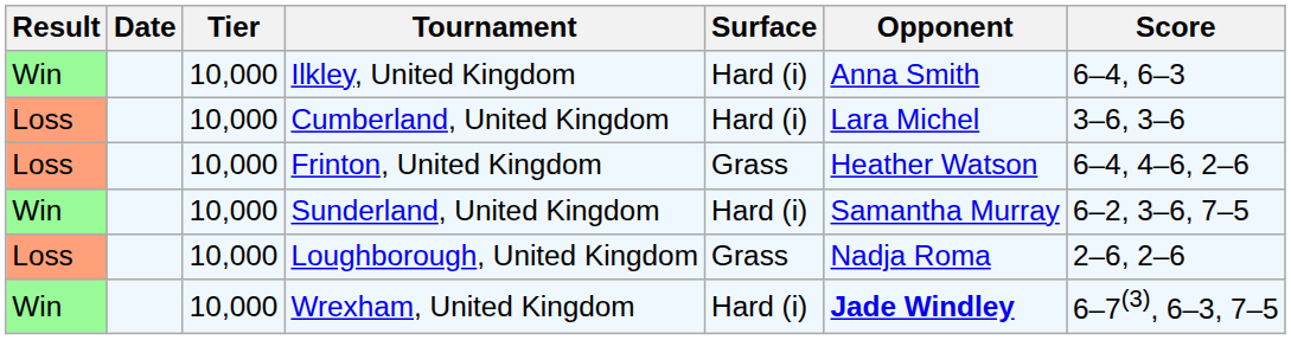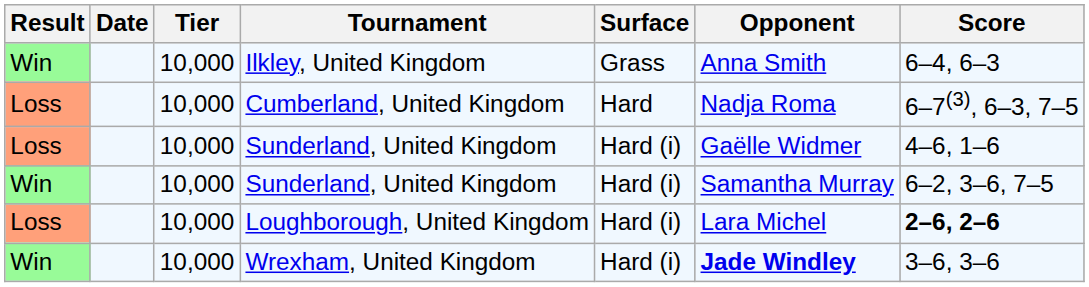Ilkley, United Kingdom | Surface: Hard (i) -> Grass
Cumberland, United Kingdom | Surface: Hard (i) -> Hard
Cumberland, United Kingdom | Opponent: Lara Michel -> Nadja Roma
Cumberland, United Kingdom | Score: 3–6, 3–6 -> 6–7(3), 6–3, 7–5
+ row: Loss | 10,000 | Sunderland, United Kingdom | Hard (i) | Gaëlle Widmer | 4–6, 1–6
- row: Loss | 10,000 | Frinton, United Kingdom | Grass | Heather Watson | 6–4, 4–6, 2–6
Loughborough, United Kingdom | Surface: Grass -> Hard (i)
Loughborough, United Kingdom | Opponent: Nadja Roma -> Lara Michel
Loughborough, United Kingdom | Score: normal -> bold
Wrexham, United Kingdom | Score: 6–7(3), 6–3, 7–5 -> 3–6, 3–6
